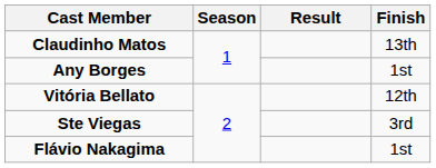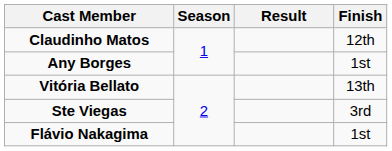Claudinho Matos | Finish: 13th -> 12th
Vitória Bellato | Finish: 12th -> 13th
